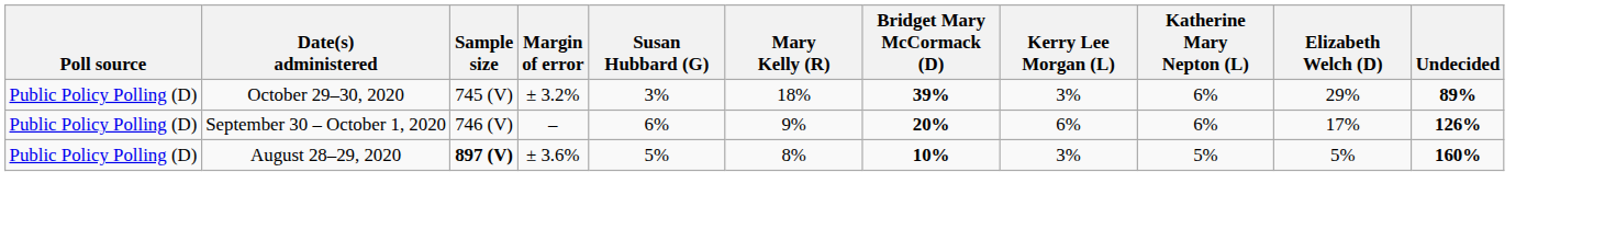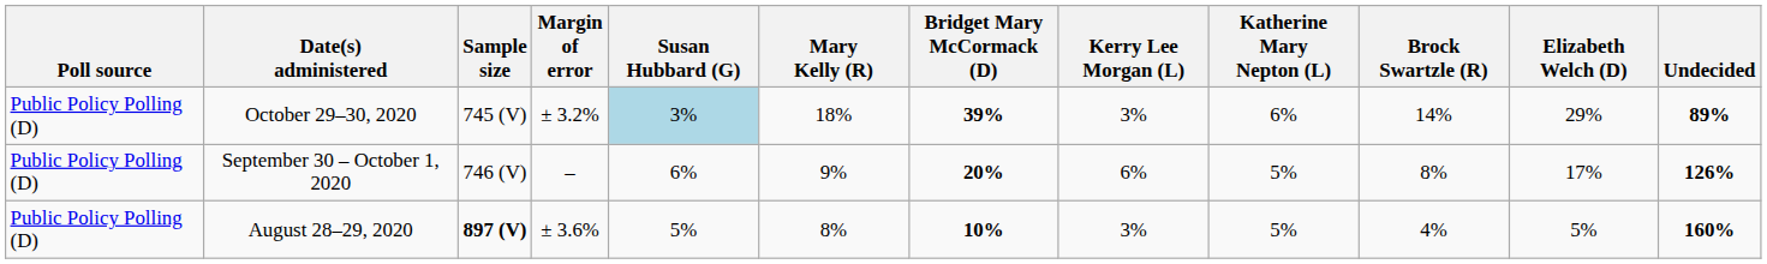+ column: Brock Swartzle (R) | 14% | 8% | 4%
October 29–30, 2020 | Susan Hubbard (G): no background -> lightblue background
September 30 – October 1, 2020 | Katherine Mary Nepton (L): 6% -> 5%
